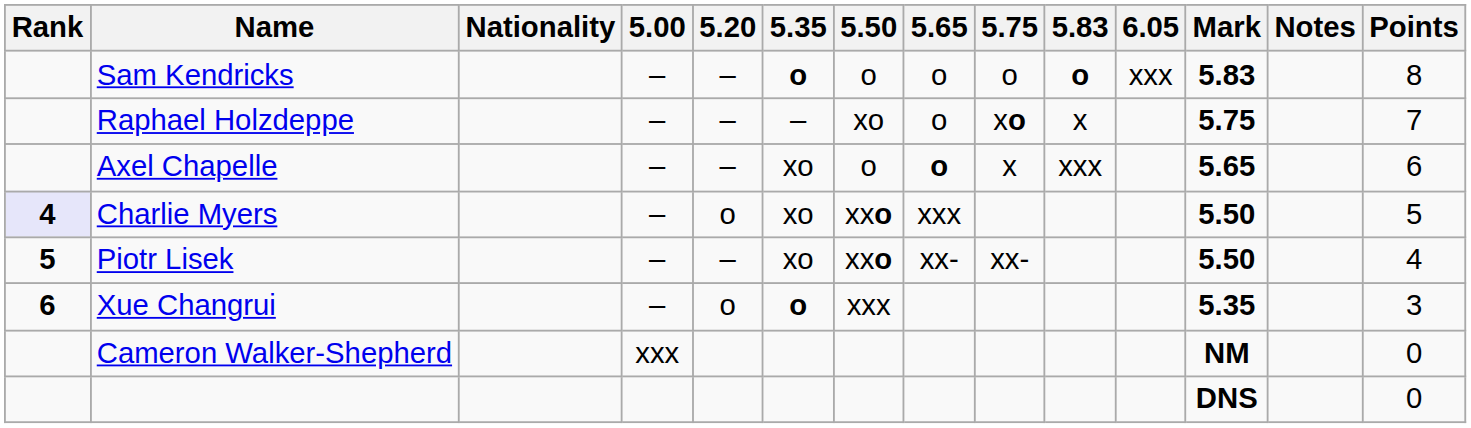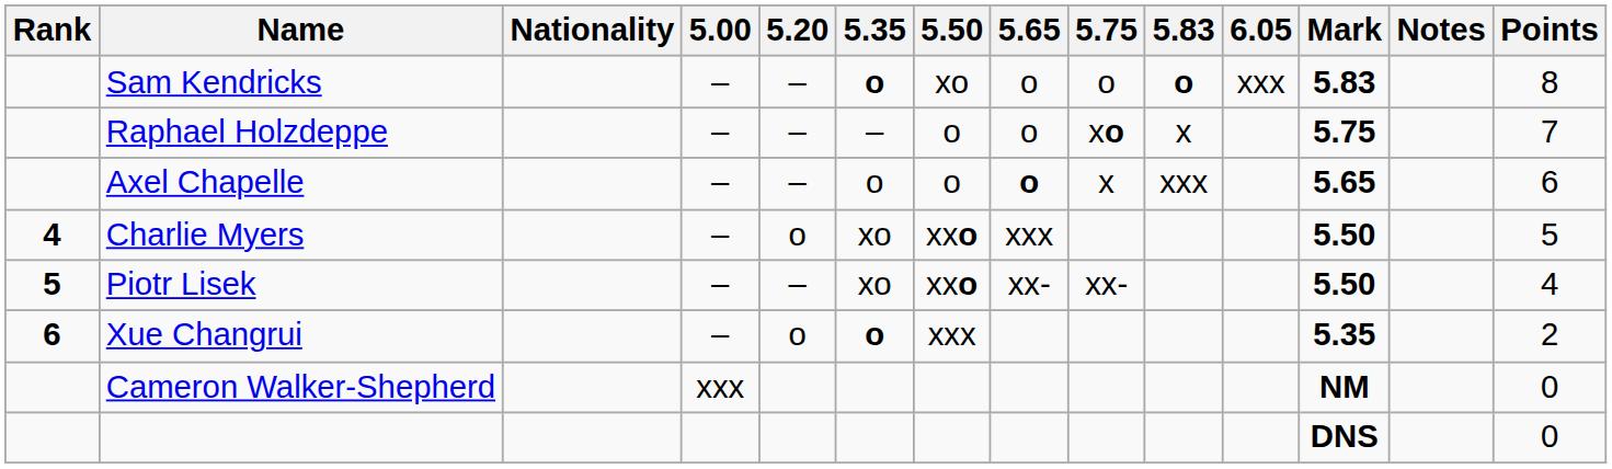Sam Kendricks | 5.50: o -> xo
Raphael Holzdeppe | 5.50: xo -> o
Axel Chapelle | 5.35: xo -> o
Charlie Myers | Rank: lavender background -> no background
Xue Changrui | Points: 3 -> 2
